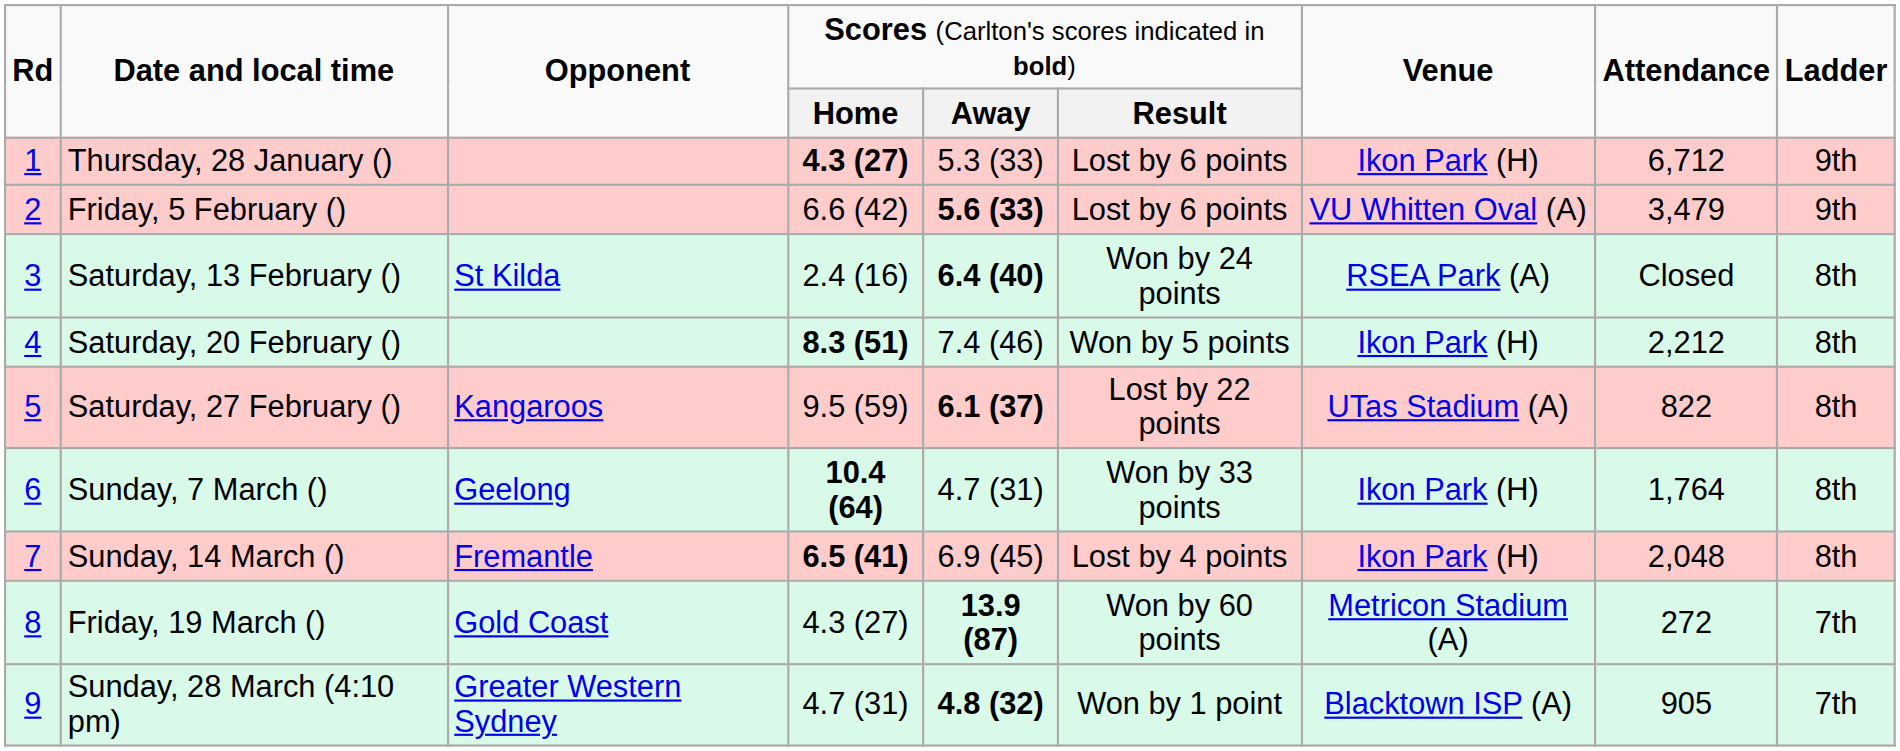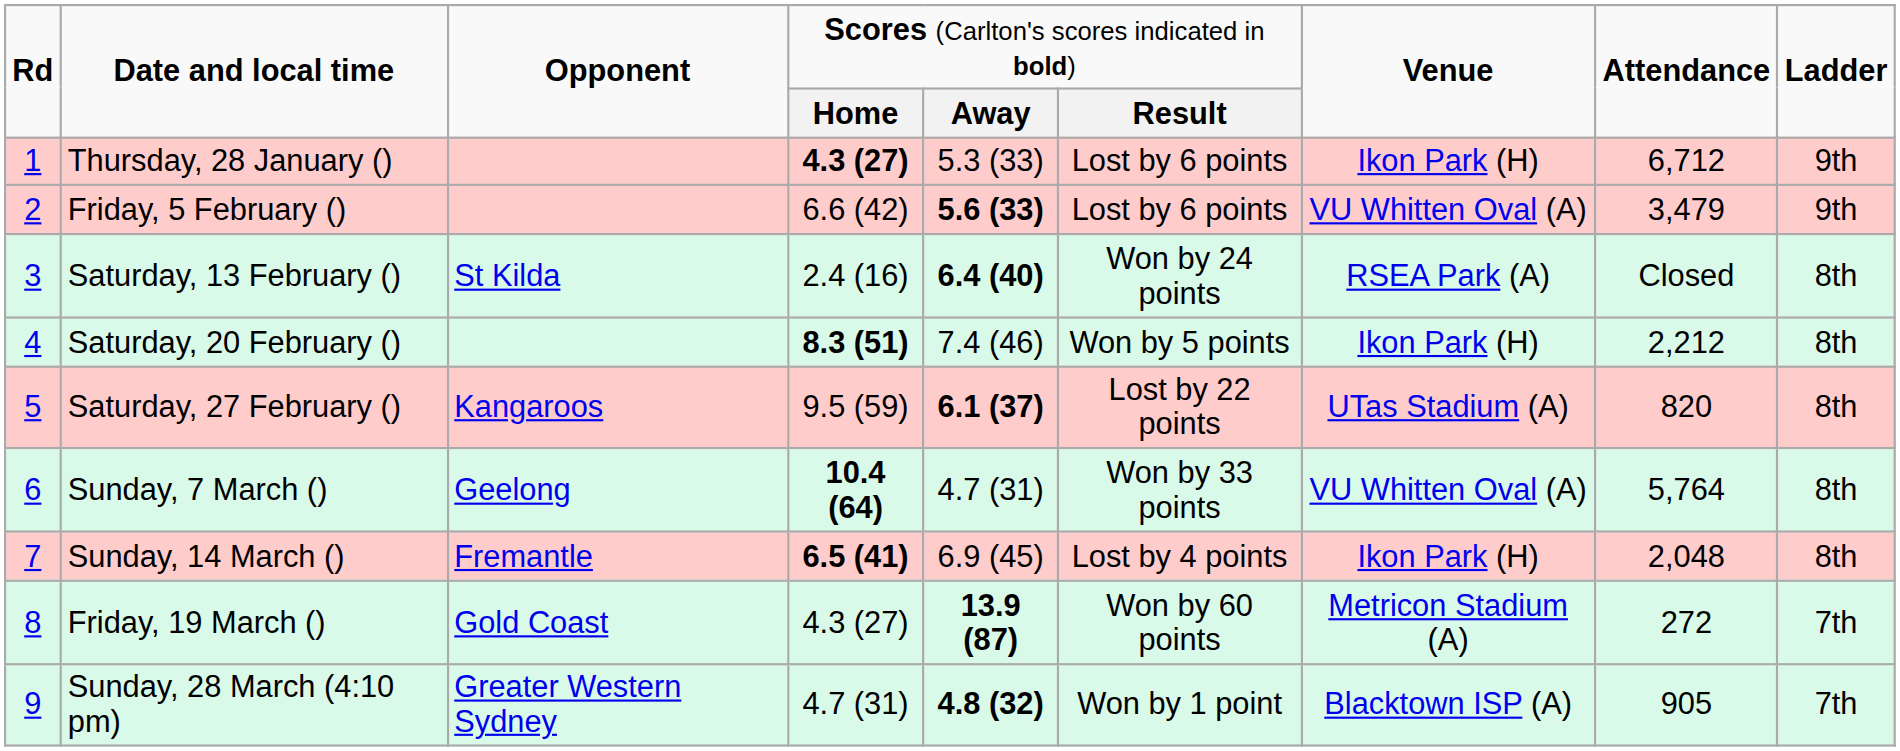Saturday, 27 February () | column 8: 822 -> 820
Sunday, 7 March () | column 7: Ikon Park (H) -> VU Whitten Oval (A)
Sunday, 7 March () | column 8: 1,764 -> 5,764
